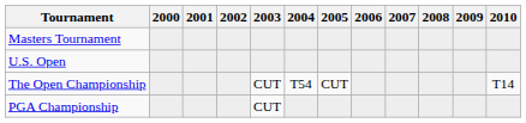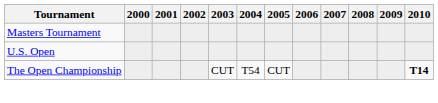The Open Championship | 2010: normal -> bold
- row: PGA Championship | CUT
